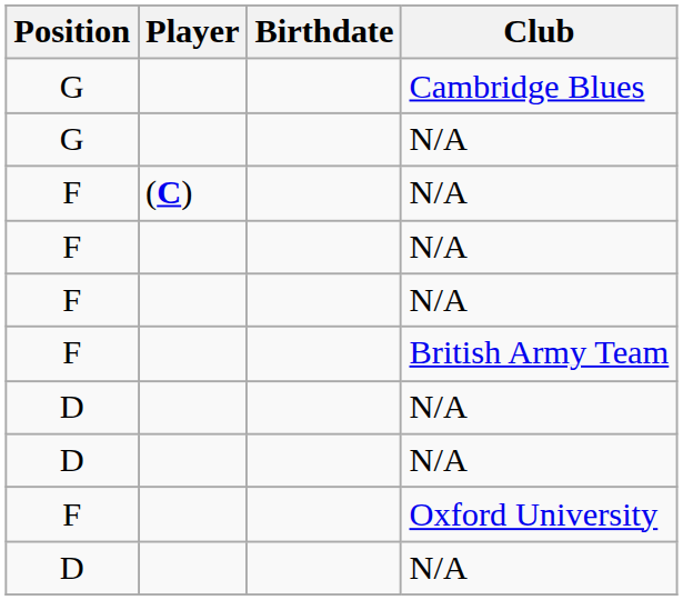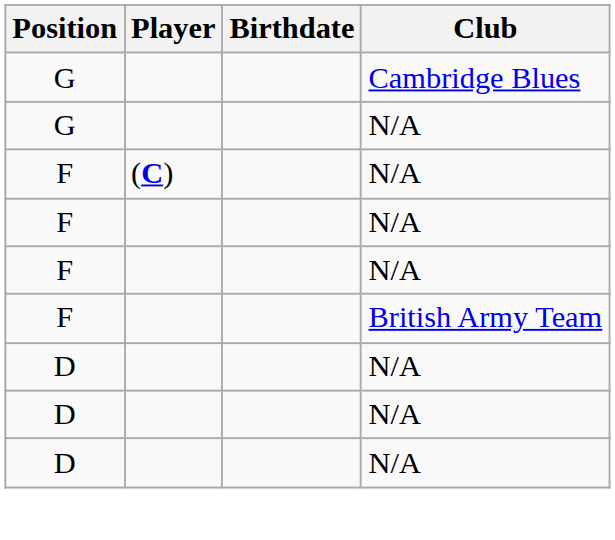- row: F | Oxford University
